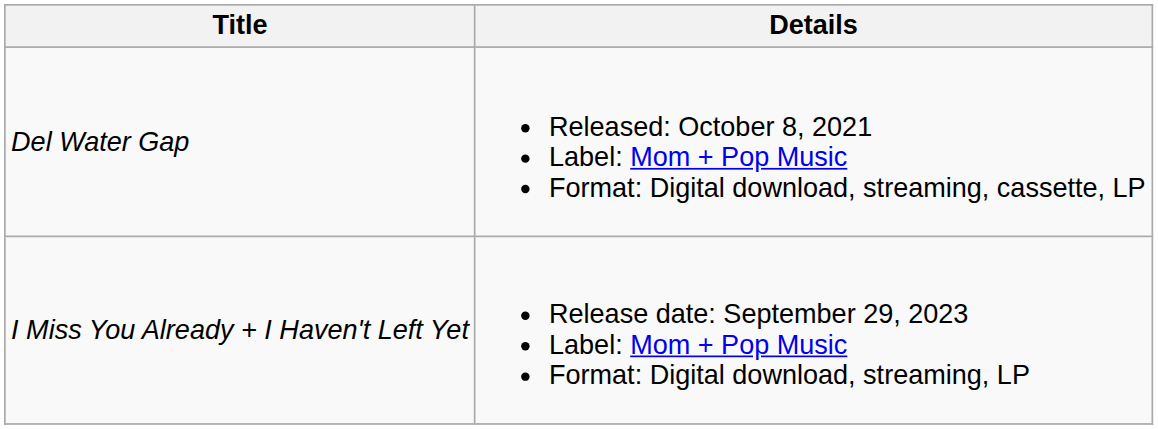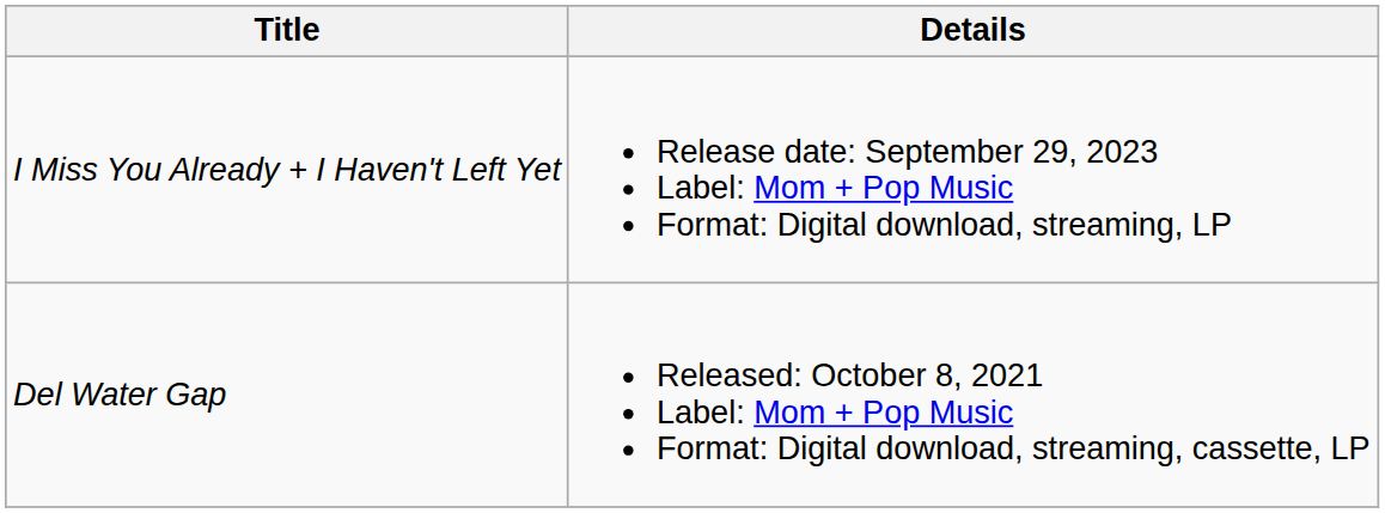rows swapped: I Miss You Already + I Haven't Left Yet <-> Del Water Gap
